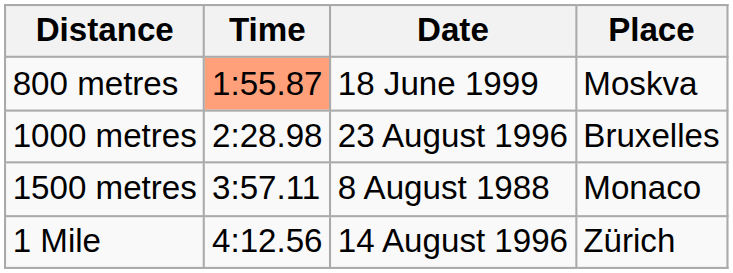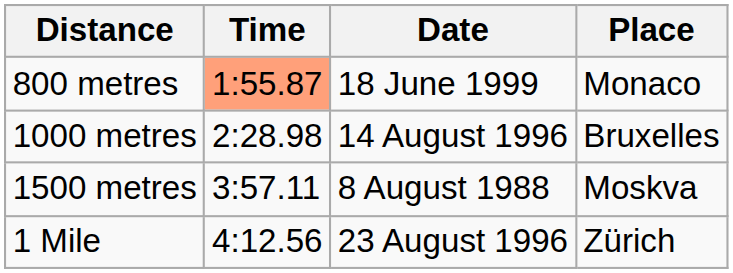800 metres | Place: Moskva -> Monaco
1000 metres | Date: 23 August 1996 -> 14 August 1996
1500 metres | Place: Monaco -> Moskva
1 Mile | Date: 14 August 1996 -> 23 August 1996
